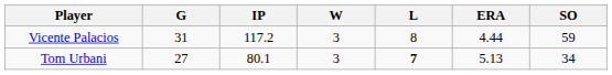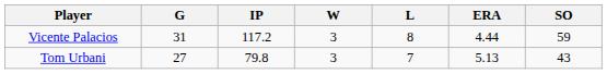Tom Urbani | IP: 80.1 -> 79.8
Tom Urbani | L: bold -> normal
Tom Urbani | SO: 34 -> 43
